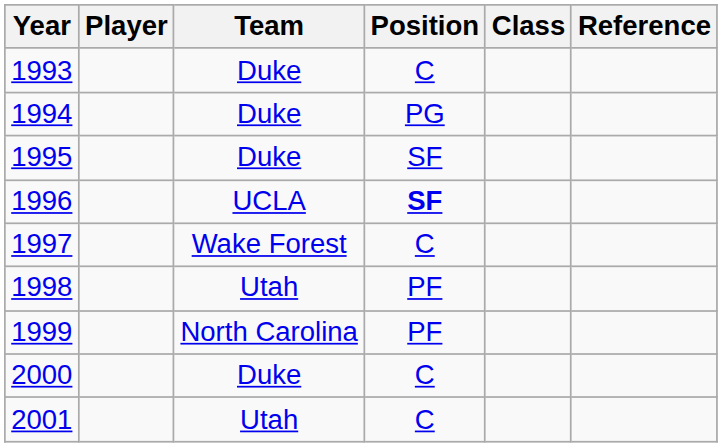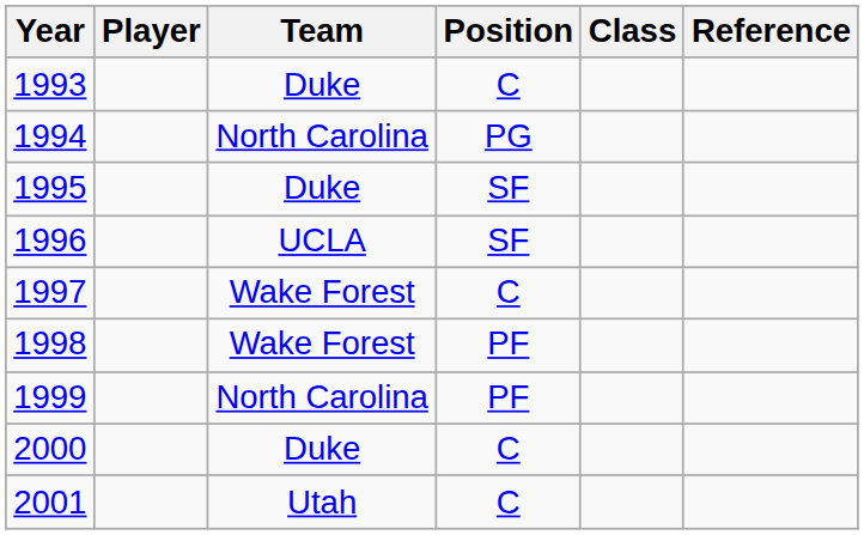1994 | Team: Duke -> North Carolina
1996 | Position: bold -> normal
1998 | Team: Utah -> Wake Forest
